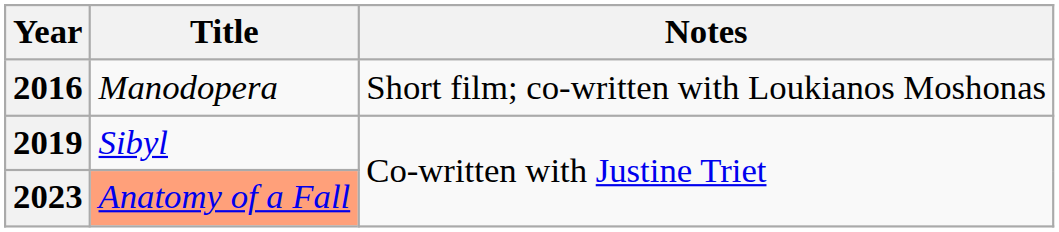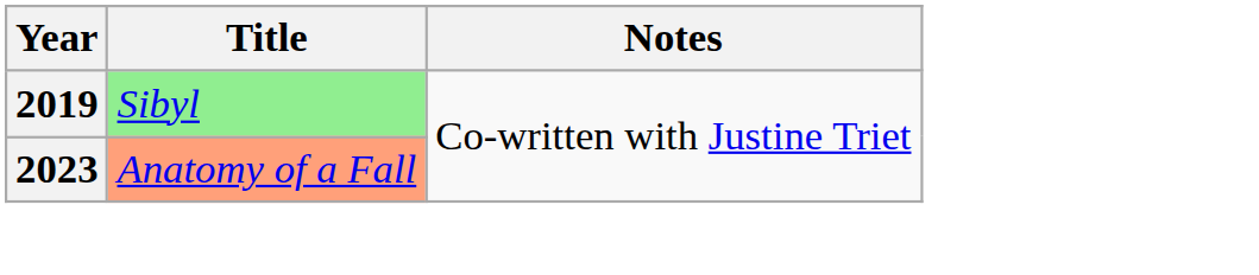- row: 2016 | Manodopera | Short film; co-written with Loukianos Moshonas
2019 | Title: no background -> lightgreen background
